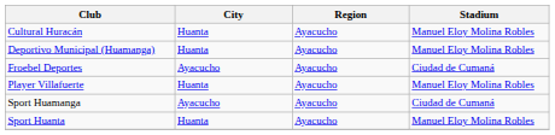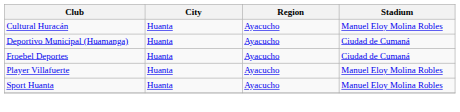Deportivo Municipal (Huamanga) | Stadium: Manuel Eloy Molina Robles -> Ciudad de Cumaná
Froebel Deportes | City: Ayacucho -> Huanta
- row: Sport Huamanga | Ayacucho | Ayacucho | Ciudad de Cumaná
